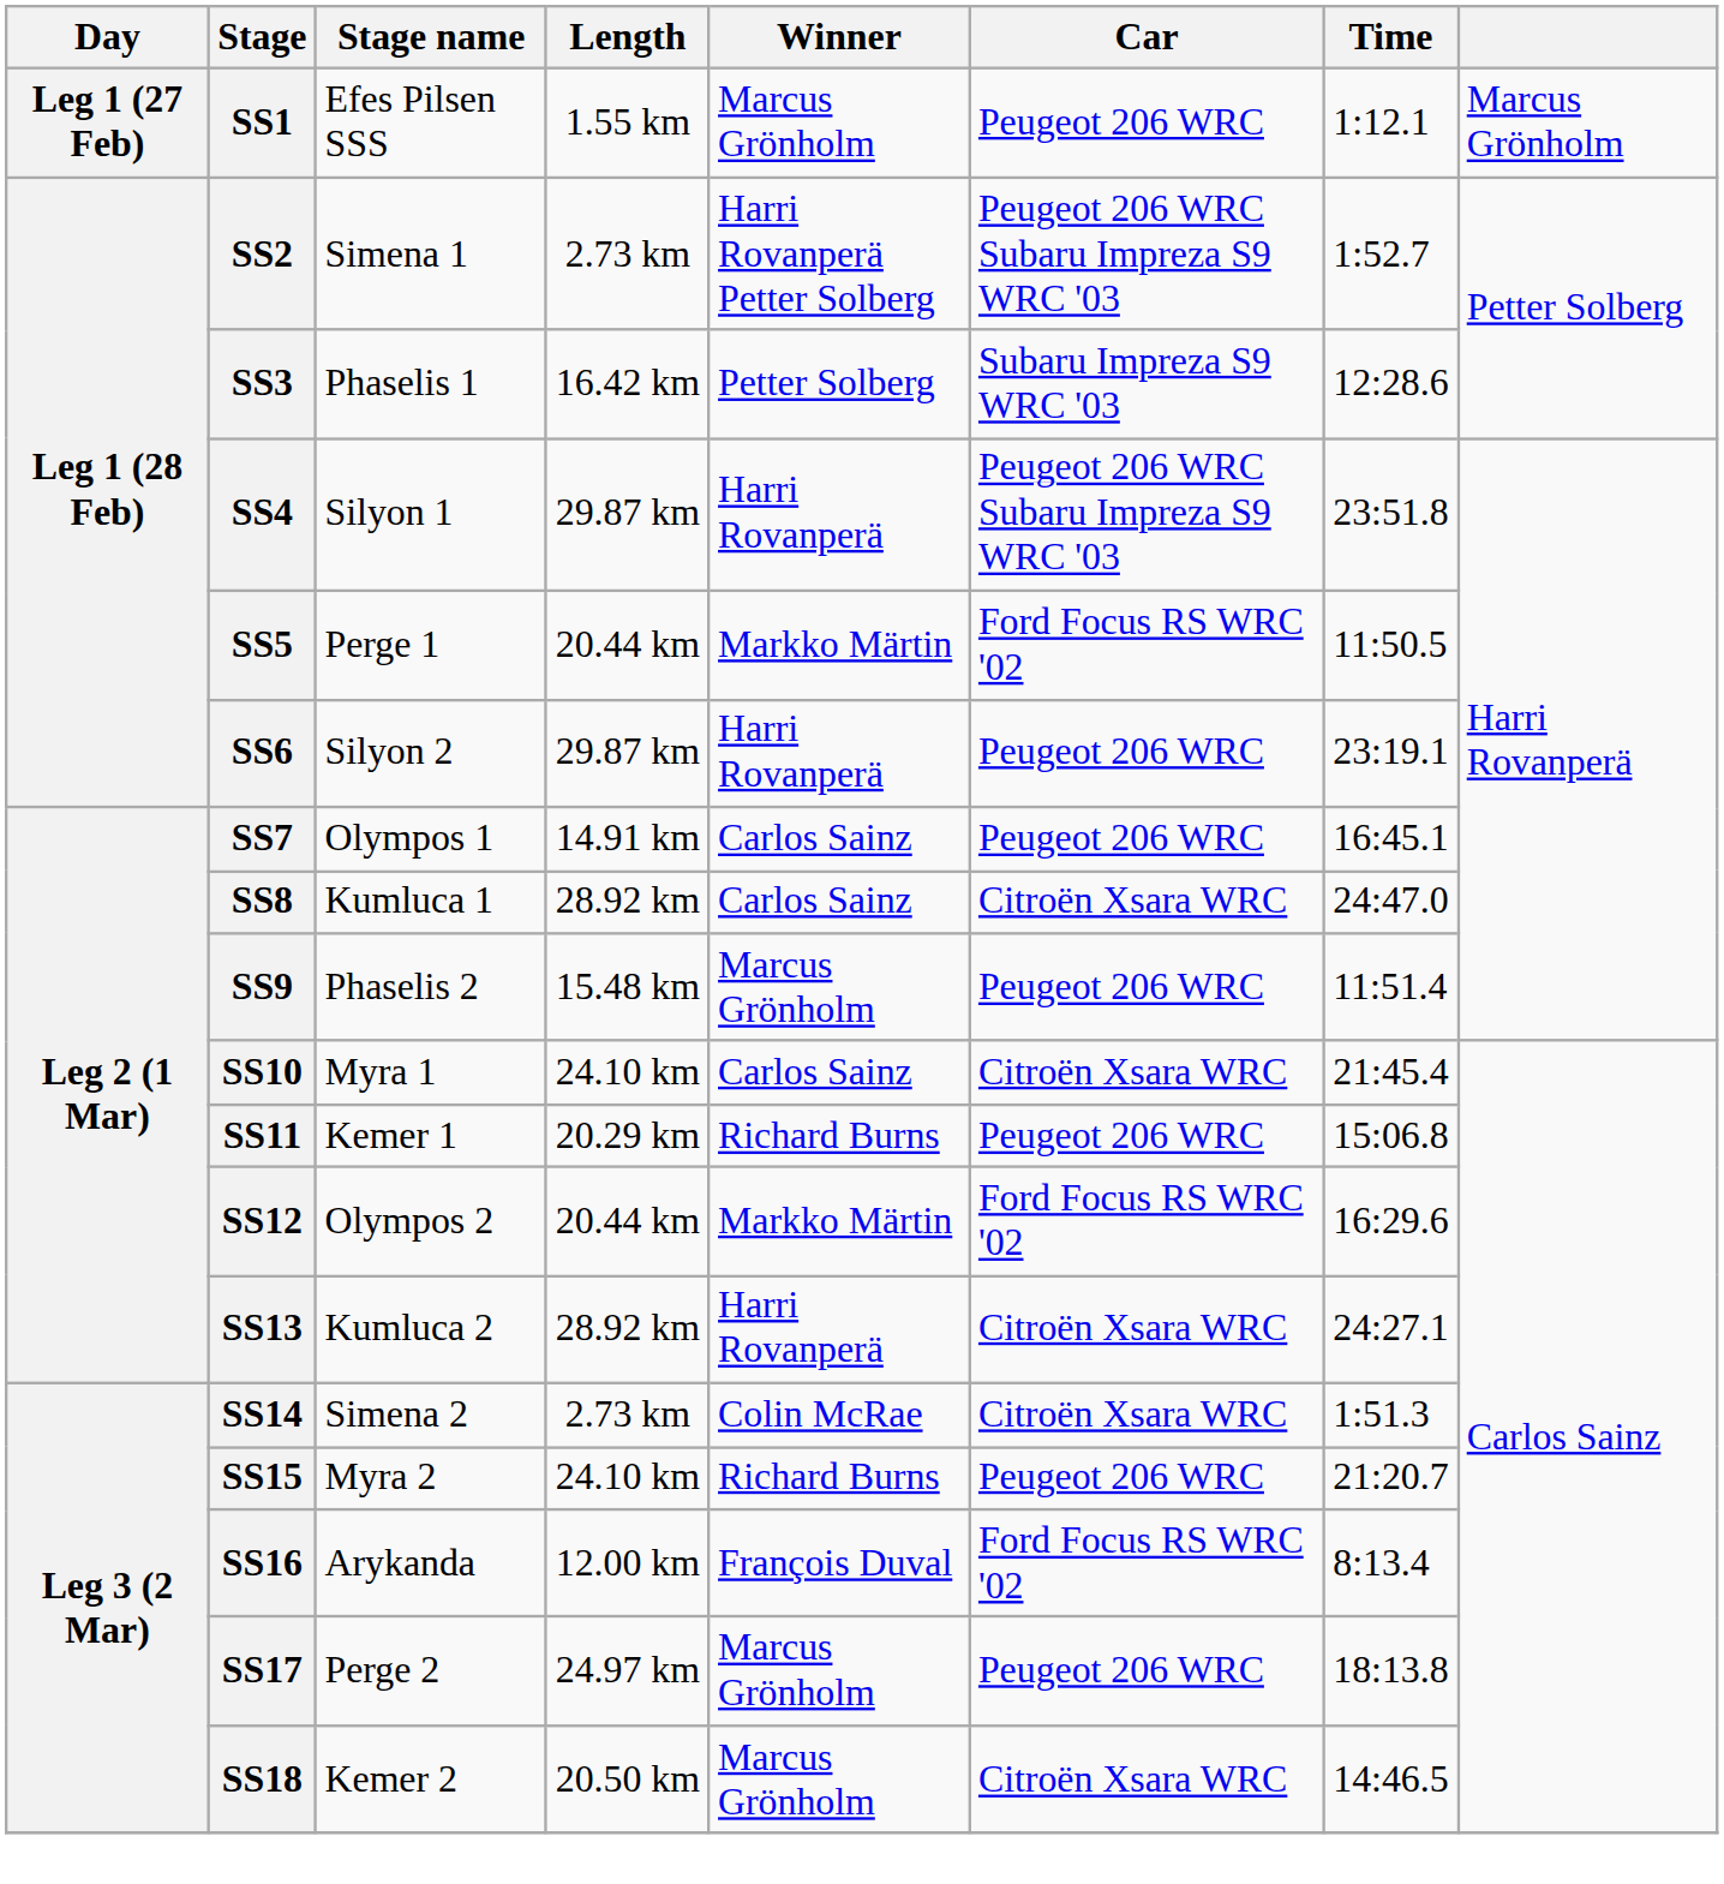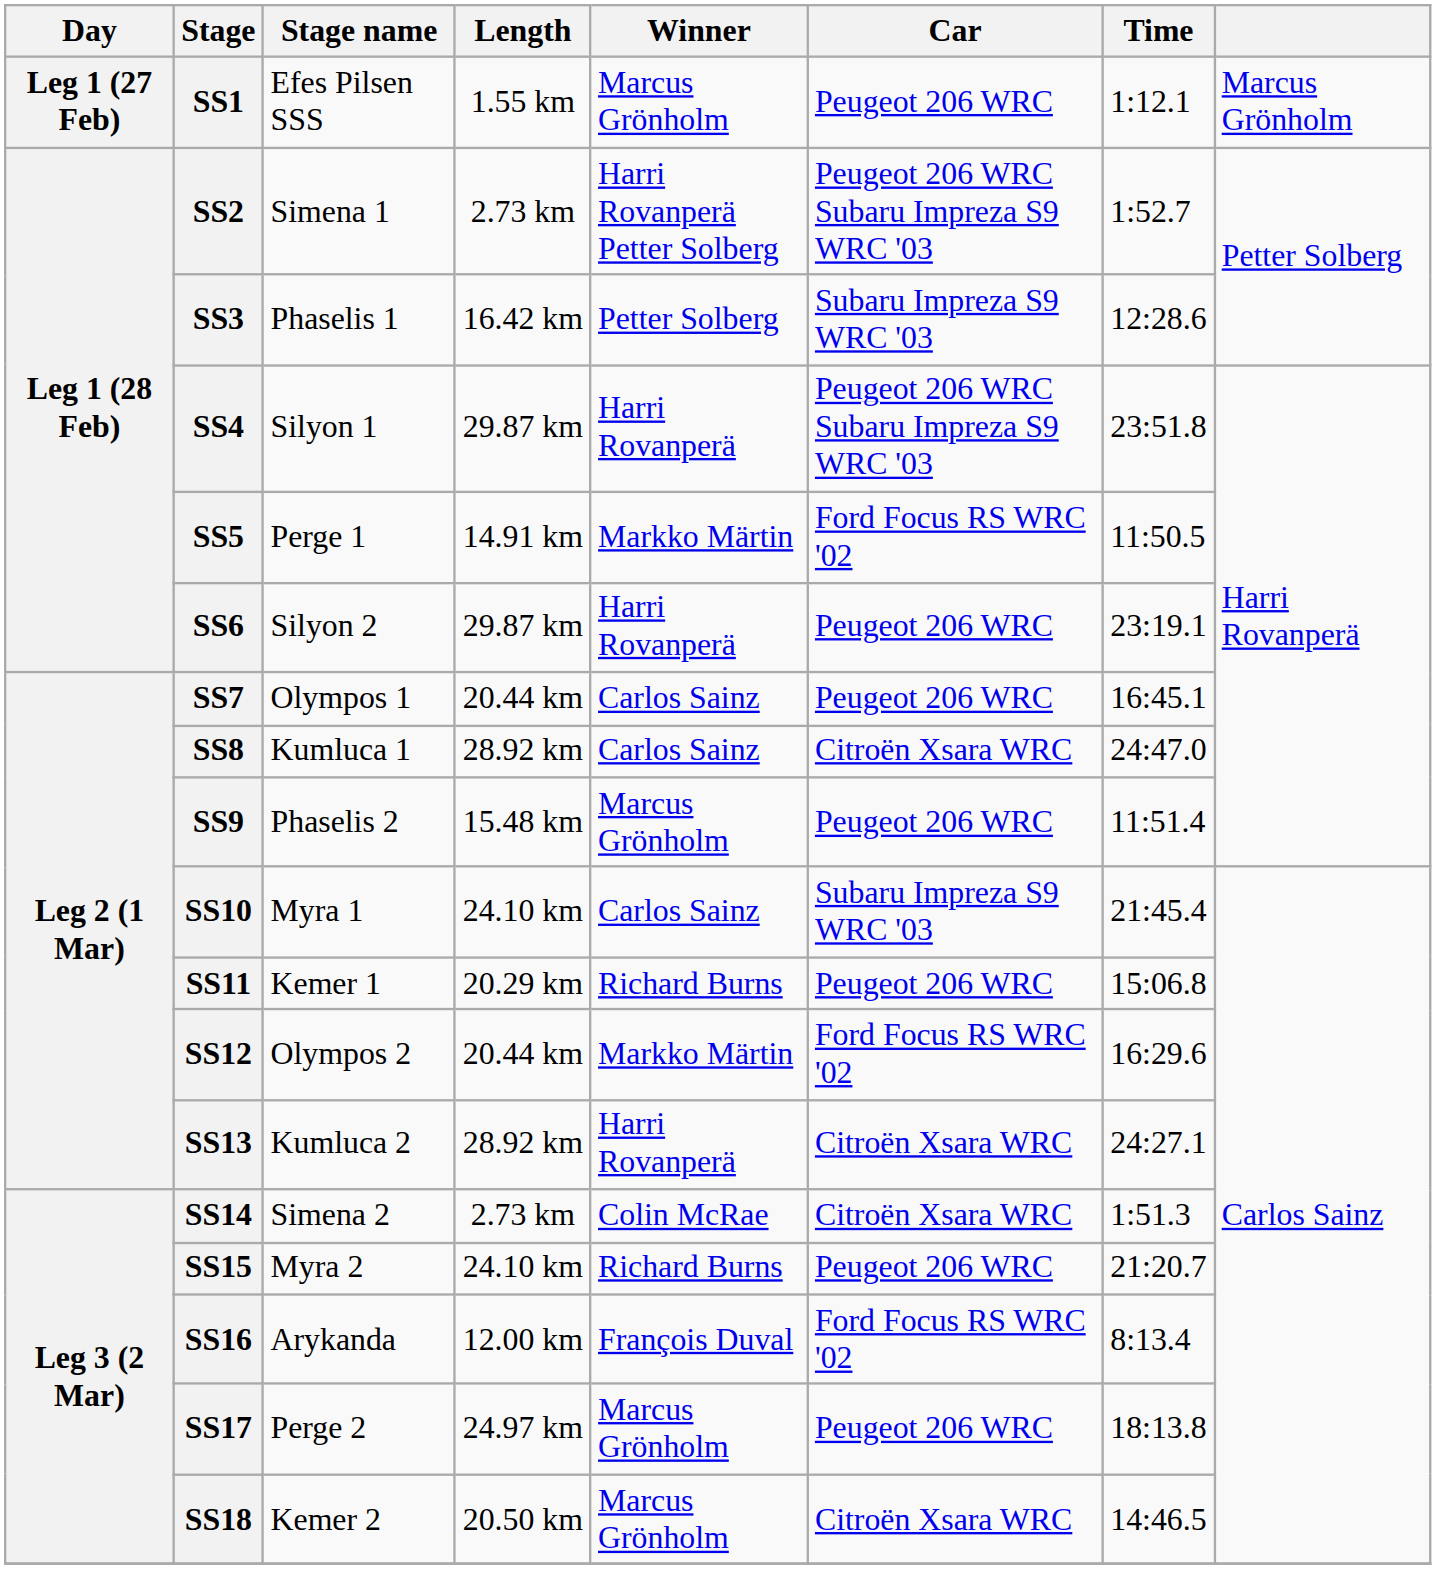SS5 | Length: 20.44 km -> 14.91 km
SS7 | Length: 14.91 km -> 20.44 km
SS10 | Car: Citroën Xsara WRC -> Subaru Impreza S9 WRC '03
